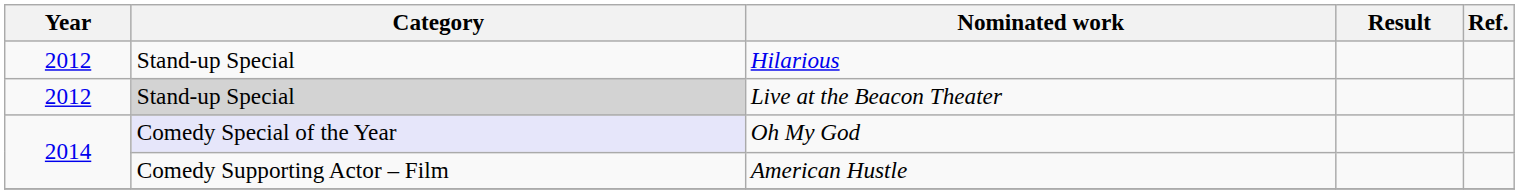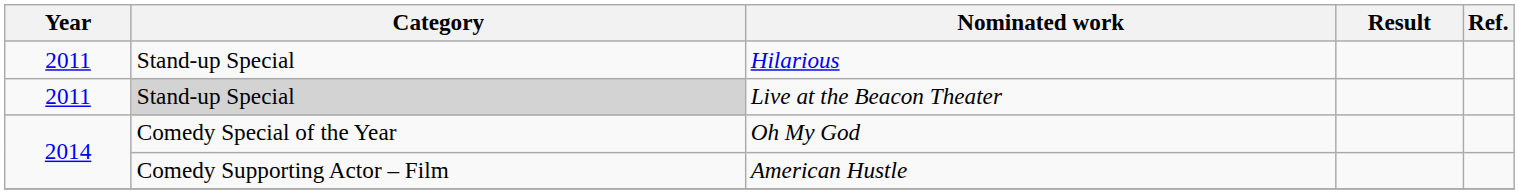Hilarious | Year: 2012 -> 2011
Live at the Beacon Theater | Year: 2012 -> 2011
Oh My God | Category: lavender background -> no background
